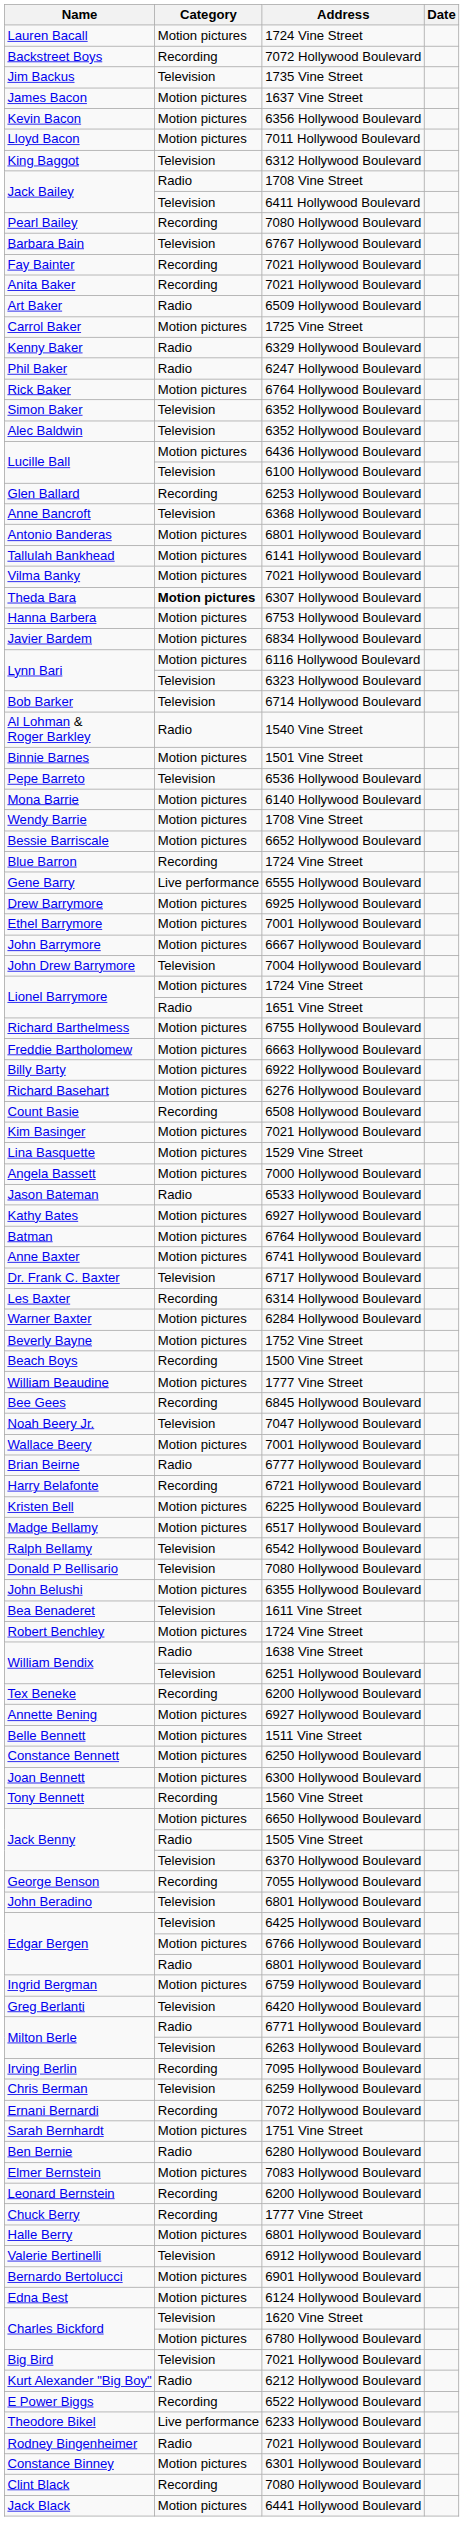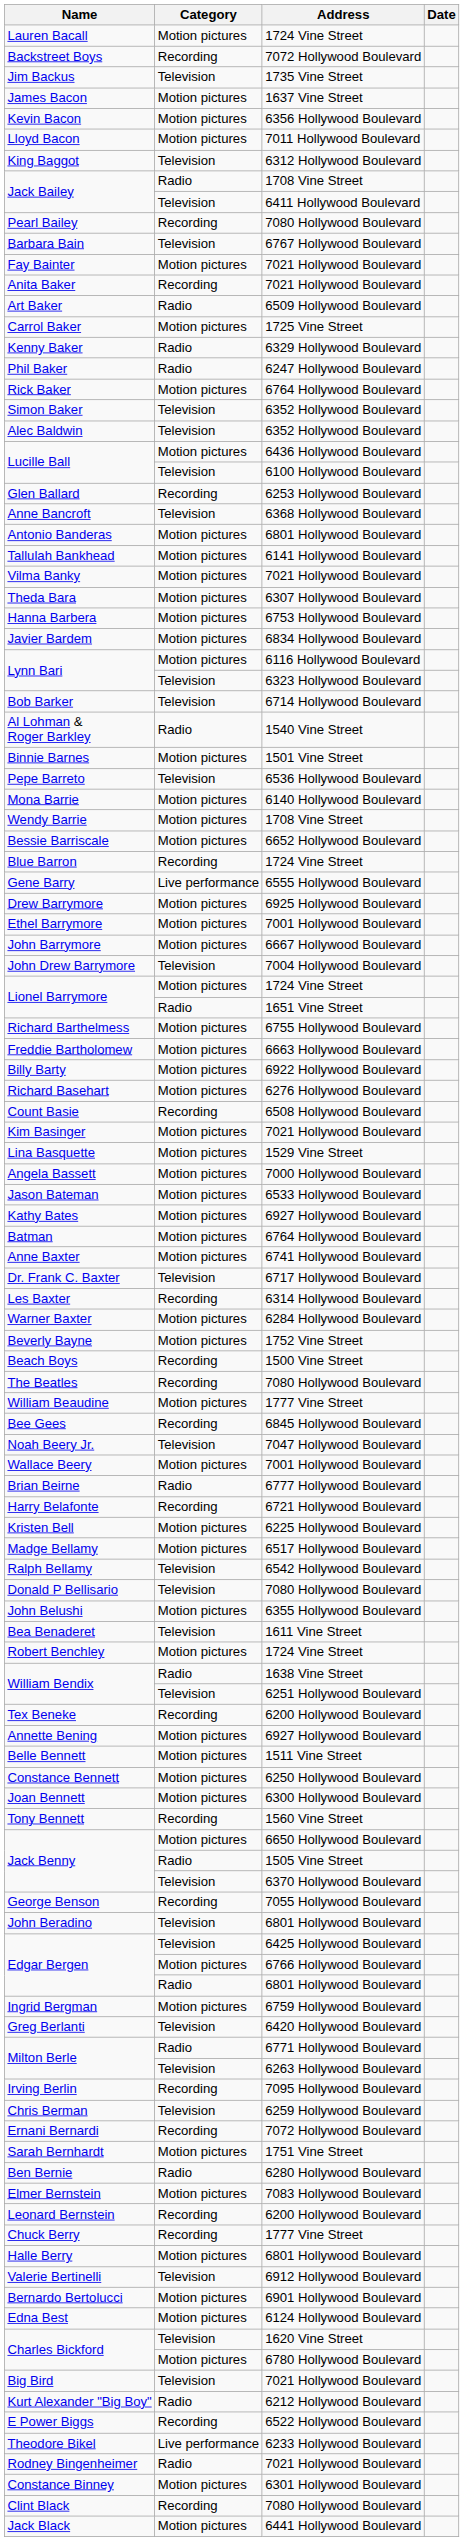Fay Bainter | Category: Recording -> Motion pictures
Theda Bara | Category: bold -> normal
Jason Bateman | Category: Radio -> Motion pictures
+ row: The Beatles | Recording | 7080 Hollywood Boulevard
